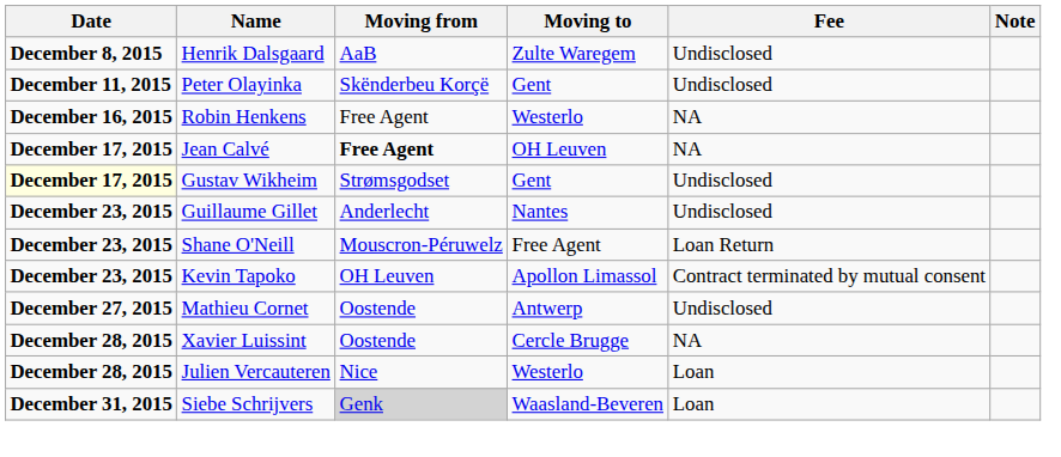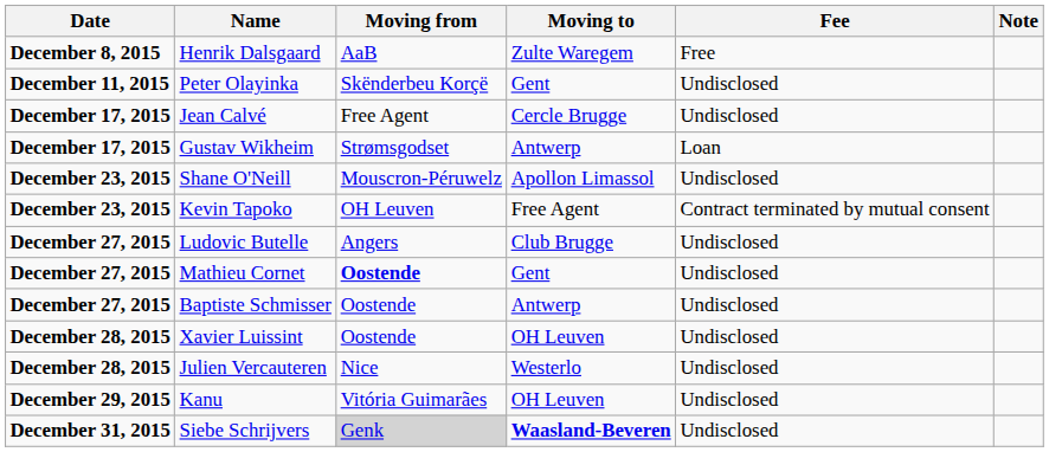Henrik Dalsgaard | Fee: Undisclosed -> Free
- row: December 16, 2015 | Robin Henkens | Free Agent | Westerlo | NA
Jean Calvé | Moving from: bold -> normal
Jean Calvé | Moving to: OH Leuven -> Cercle Brugge
Jean Calvé | Fee: NA -> Undisclosed
Gustav Wikheim | Date: lightyellow background -> no background
Gustav Wikheim | Moving to: Gent -> Antwerp
Gustav Wikheim | Fee: Undisclosed -> Loan
- row: December 23, 2015 | Guillaume Gillet | Anderlecht | Nantes | Undisclosed
Shane O'Neill | Moving to: Free Agent -> Apollon Limassol
Shane O'Neill | Fee: Loan Return -> Undisclosed
Kevin Tapoko | Moving to: Apollon Limassol -> Free Agent
+ row: December 27, 2015 | Ludovic Butelle | Angers | Club Brugge | Undisclosed
Mathieu Cornet | Moving from: normal -> bold
Mathieu Cornet | Moving to: Antwerp -> Gent
+ row: December 27, 2015 | Baptiste Schmisser | Oostende | Antwerp | Undisclosed
Xavier Luissint | Moving to: Cercle Brugge -> OH Leuven
Xavier Luissint | Fee: NA -> Undisclosed
Julien Vercauteren | Fee: Loan -> Undisclosed
+ row: December 29, 2015 | Kanu | Vitória Guimarães | OH Leuven | Undisclosed
Siebe Schrijvers | Moving to: normal -> bold
Siebe Schrijvers | Fee: Loan -> Undisclosed
